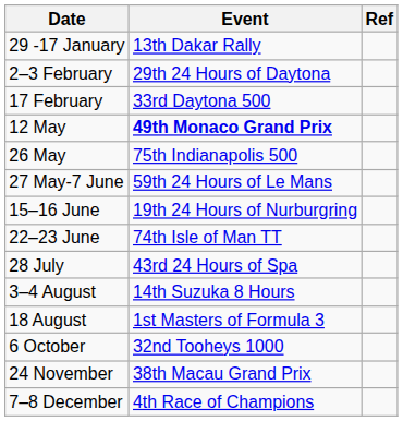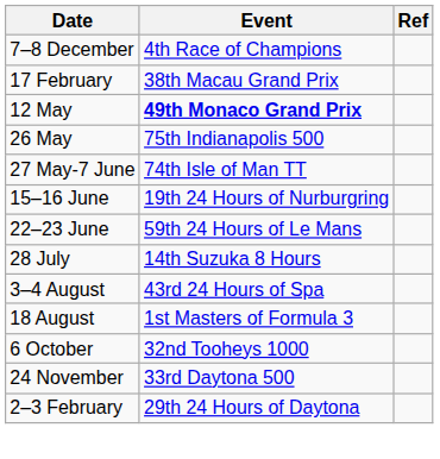- row: 29 -17 January | 13th Dakar Rally
rows swapped: 2–3 February <-> 7–8 December
17 February | Event: 33rd Daytona 500 -> 38th Macau Grand Prix
27 May-7 June | Event: 59th 24 Hours of Le Mans -> 74th Isle of Man TT
22–23 June | Event: 74th Isle of Man TT -> 59th 24 Hours of Le Mans
28 July | Event: 43rd 24 Hours of Spa -> 14th Suzuka 8 Hours
3–4 August | Event: 14th Suzuka 8 Hours -> 43rd 24 Hours of Spa
24 November | Event: 38th Macau Grand Prix -> 33rd Daytona 500
